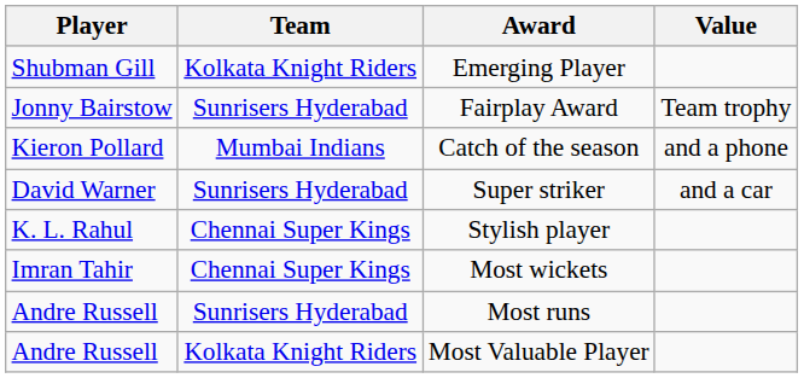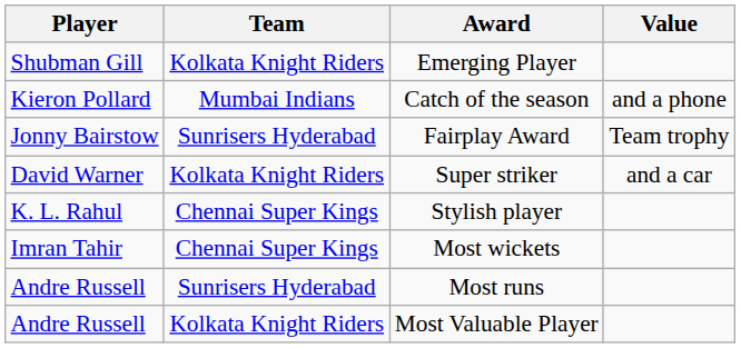rows swapped: Fairplay Award <-> Catch of the season
Super striker | Team: Sunrisers Hyderabad -> Kolkata Knight Riders
